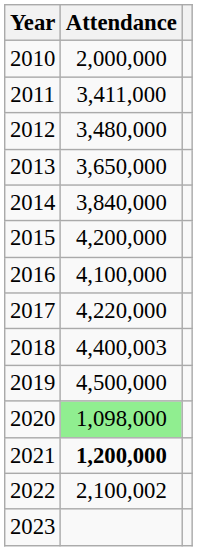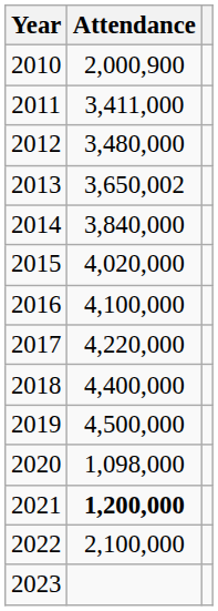2010 | Attendance: 2,000,000 -> 2,000,900
2013 | Attendance: 3,650,000 -> 3,650,002
2015 | Attendance: 4,200,000 -> 4,020,000
2018 | Attendance: 4,400,003 -> 4,400,000
2020 | Attendance: lightgreen background -> no background
2022 | Attendance: 2,100,002 -> 2,100,000
